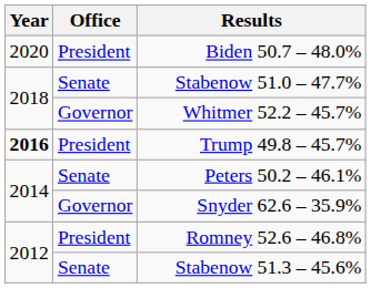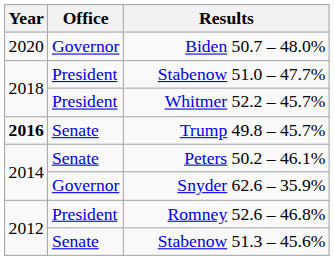Biden 50.7 – 48.0% | Office: President -> Governor
Stabenow 51.0 – 47.7% | Office: Senate -> President
Whitmer 52.2 – 45.7% | Office: Governor -> President
Trump 49.8 – 45.7% | Office: President -> Senate
